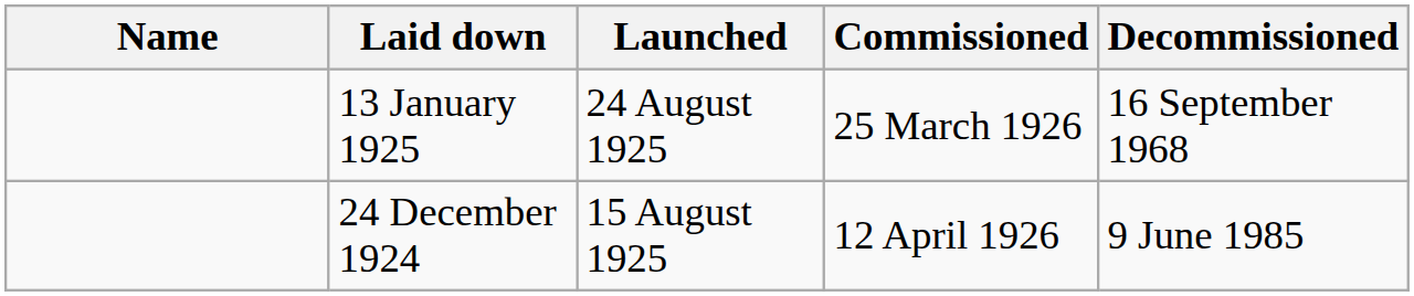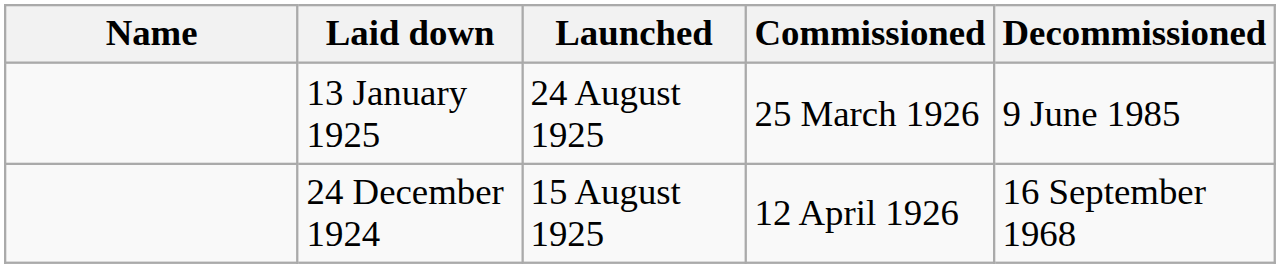13 January 1925 | Decommissioned: 16 September 1968 -> 9 June 1985
24 December 1924 | Decommissioned: 9 June 1985 -> 16 September 1968
